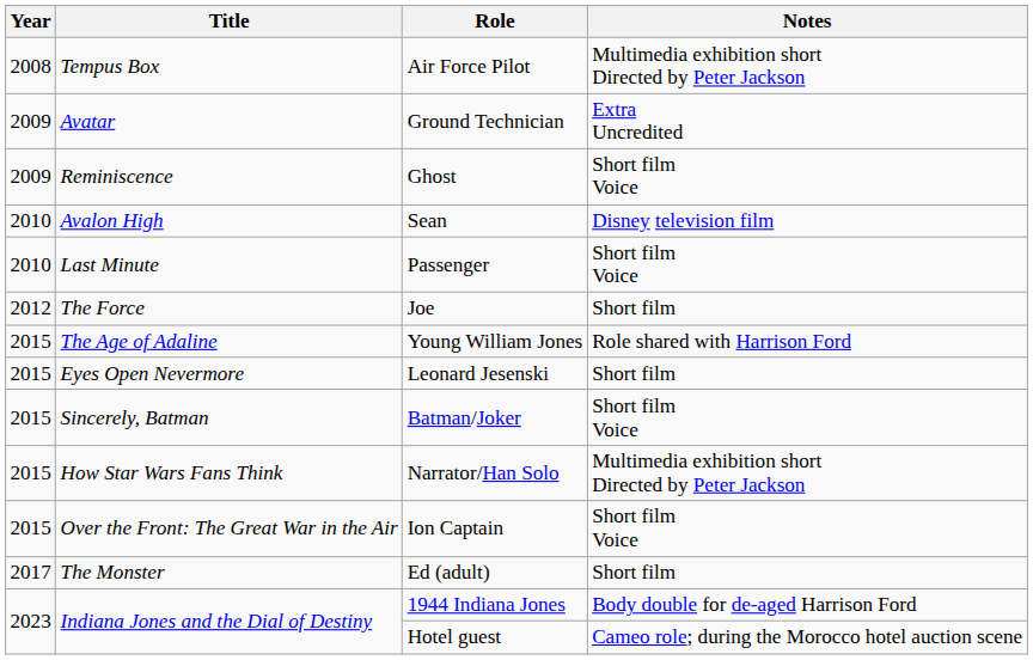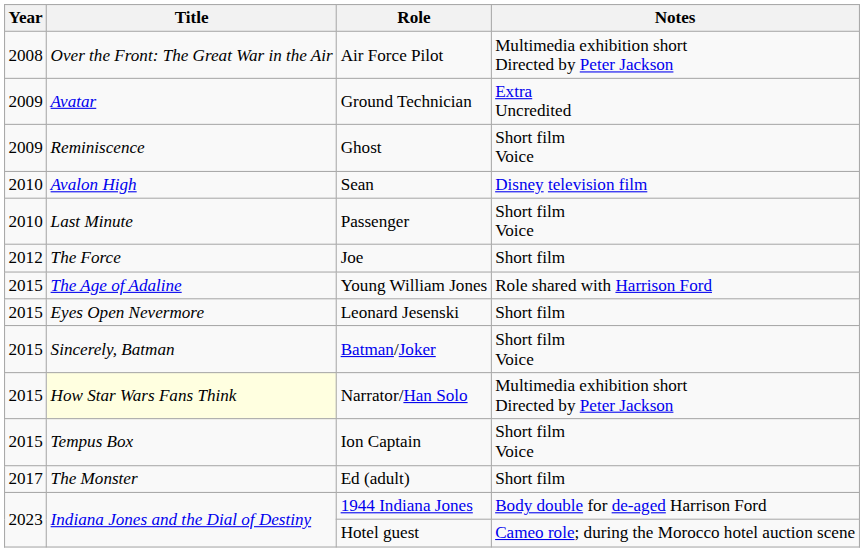Air Force Pilot | Title: Tempus Box -> Over the Front: The Great War in the Air
Narrator/Han Solo | Title: no background -> lightyellow background
Ion Captain | Title: Over the Front: The Great War in the Air -> Tempus Box
